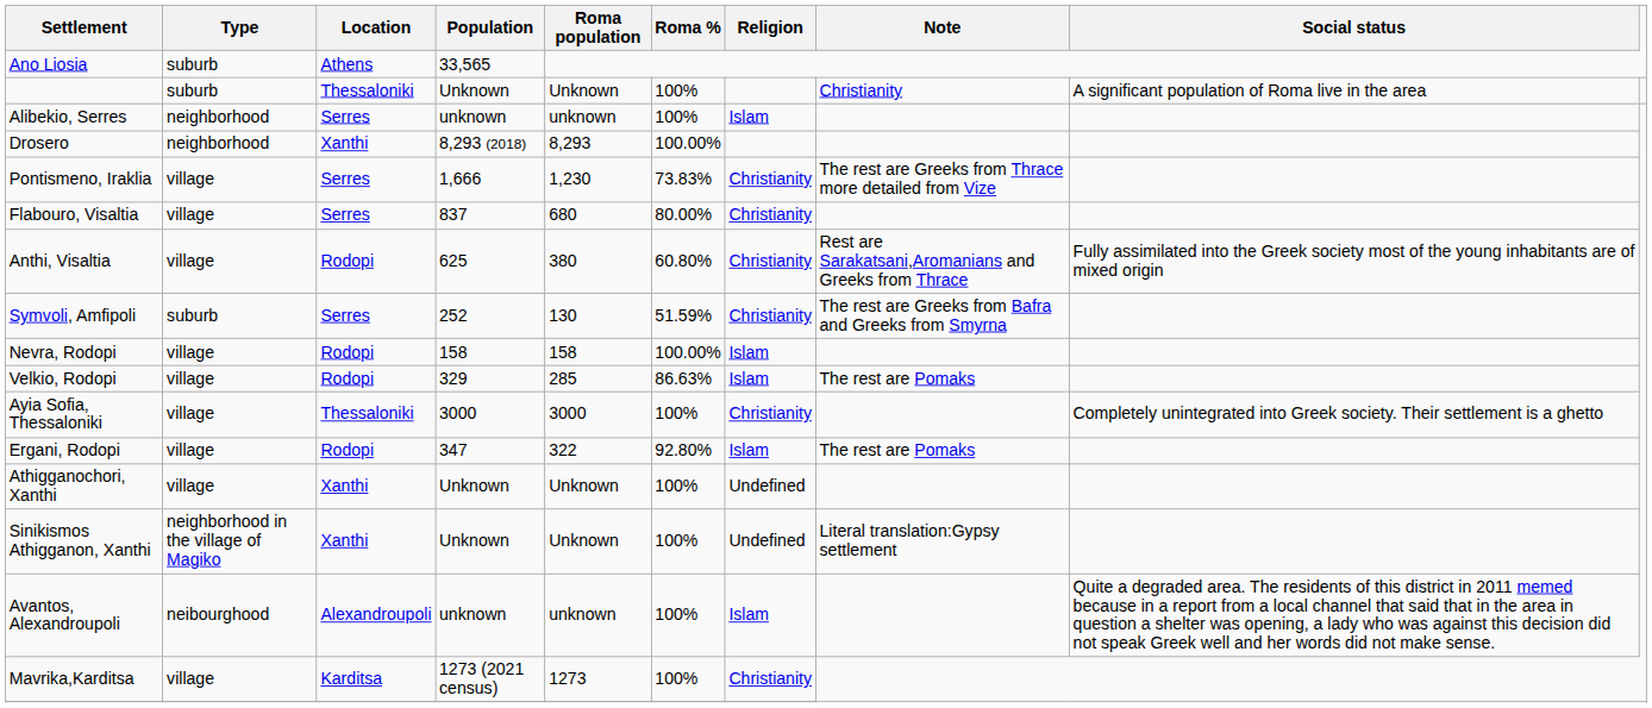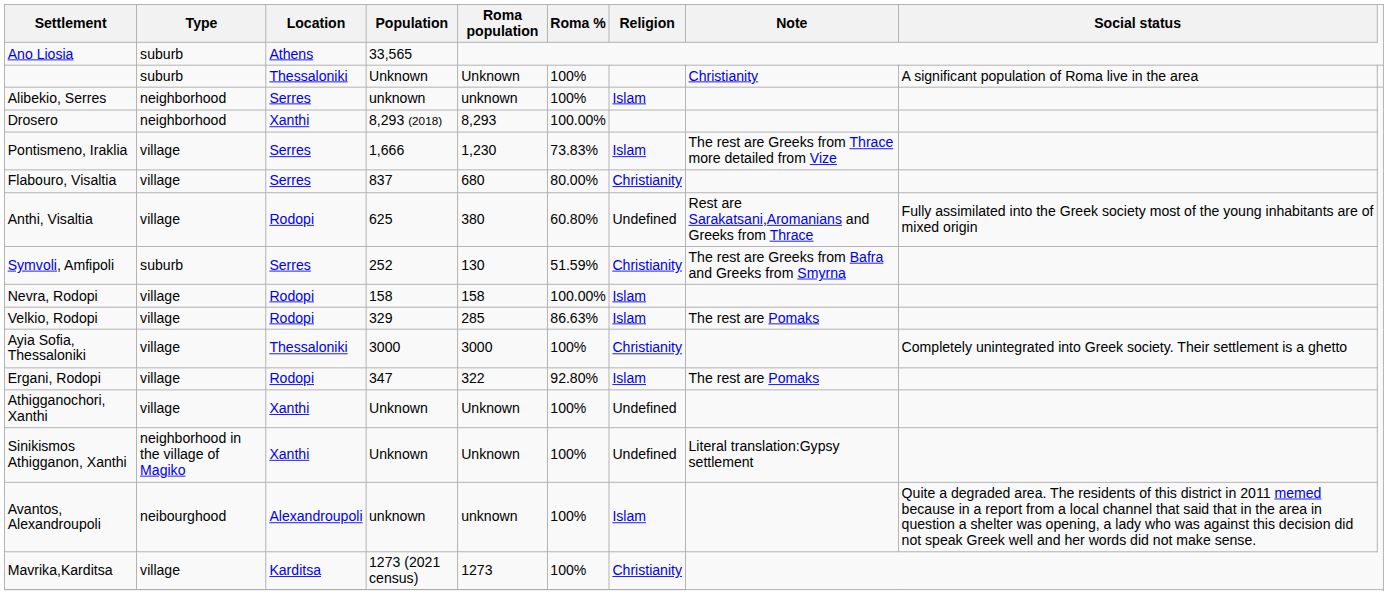Pontismeno, Iraklia | Religion: Christianity -> Islam
Anthi, Visaltia | Religion: Christianity -> Undefined
